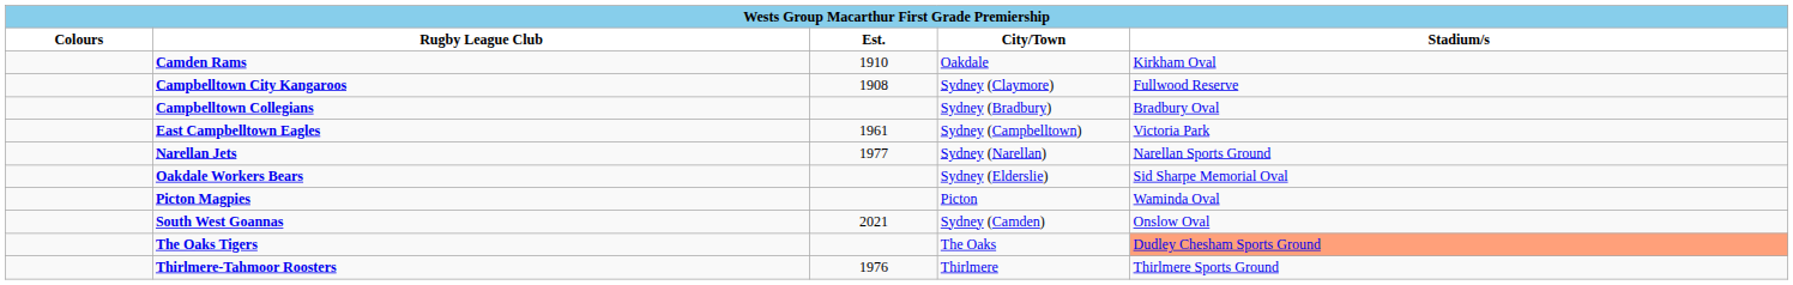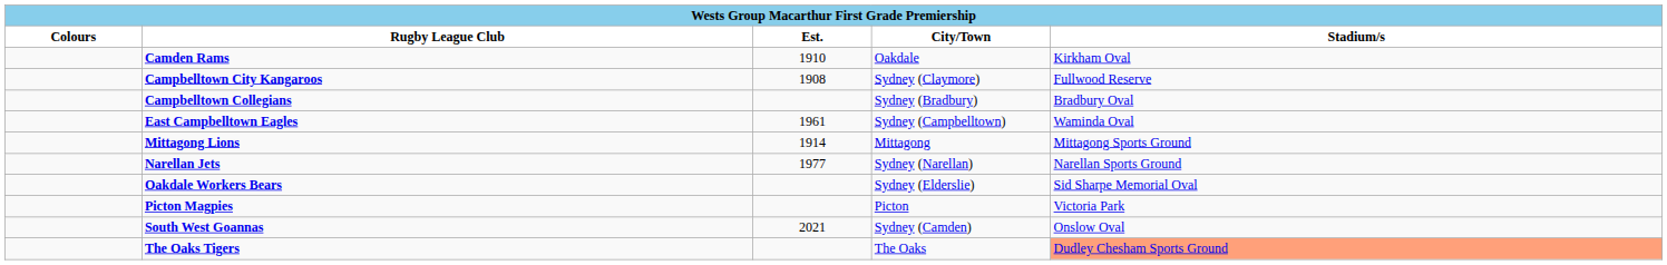East Campbelltown Eagles | Stadium/s: Victoria Park -> Waminda Oval
+ row: Mittagong Lions | 1914 | Mittagong | Mittagong Sports Ground
Picton Magpies | Stadium/s: Waminda Oval -> Victoria Park
- row: Thirlmere-Tahmoor Roosters | 1976 | Thirlmere | Thirlmere Sports Ground
